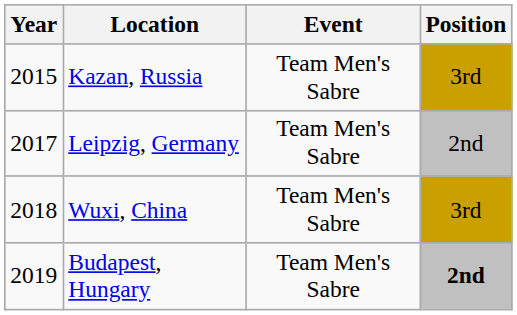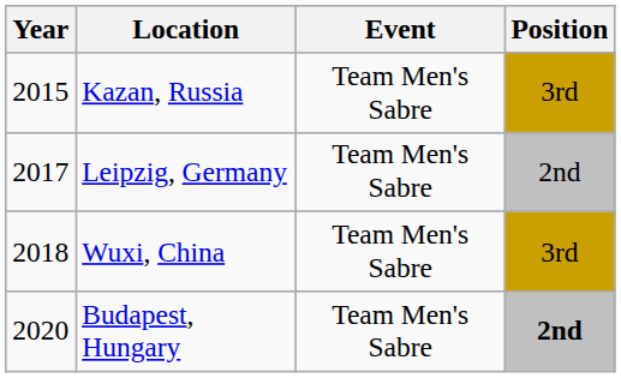Budapest, Hungary | Year: 2019 -> 2020
